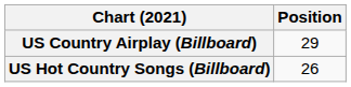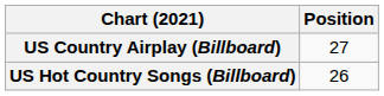US Country Airplay (Billboard) | Position: 29 -> 27
